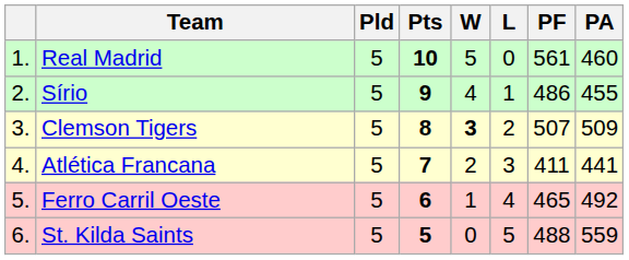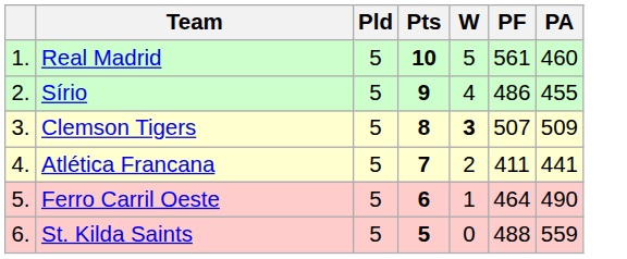- column: L | 0 | 1 | 2 | 3 | 4 | 5
Ferro Carril Oeste | PF: 465 -> 464
Ferro Carril Oeste | PA: 492 -> 490
